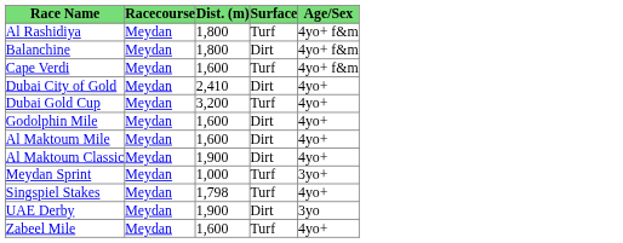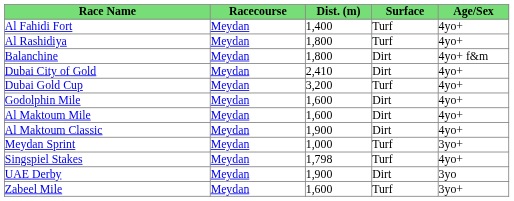+ row: Al Fahidi Fort | Meydan | 1,400 | Turf | 4yo+
Al Rashidiya | Age/Sex: 4yo+ f&m -> 4yo+
- row: Cape Verdi | Meydan | 1,600 | Turf | 4yo+ f&m
Zabeel Mile | Age/Sex: 4yo+ -> 3yo+
